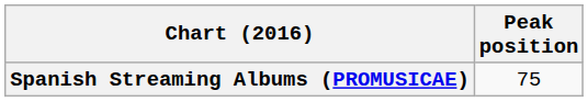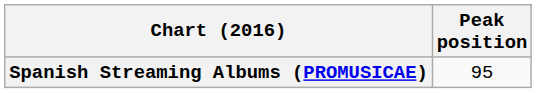Spanish Streaming Albums (PROMUSICAE) | Peak position: 75 -> 95
